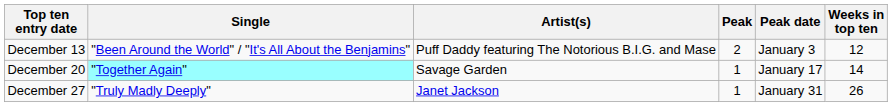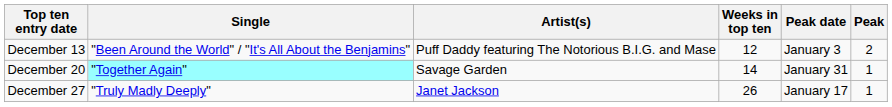columns swapped: Peak <-> Weeks in top ten
December 20 | Peak date: January 17 -> January 31
December 27 | Peak date: January 31 -> January 17
